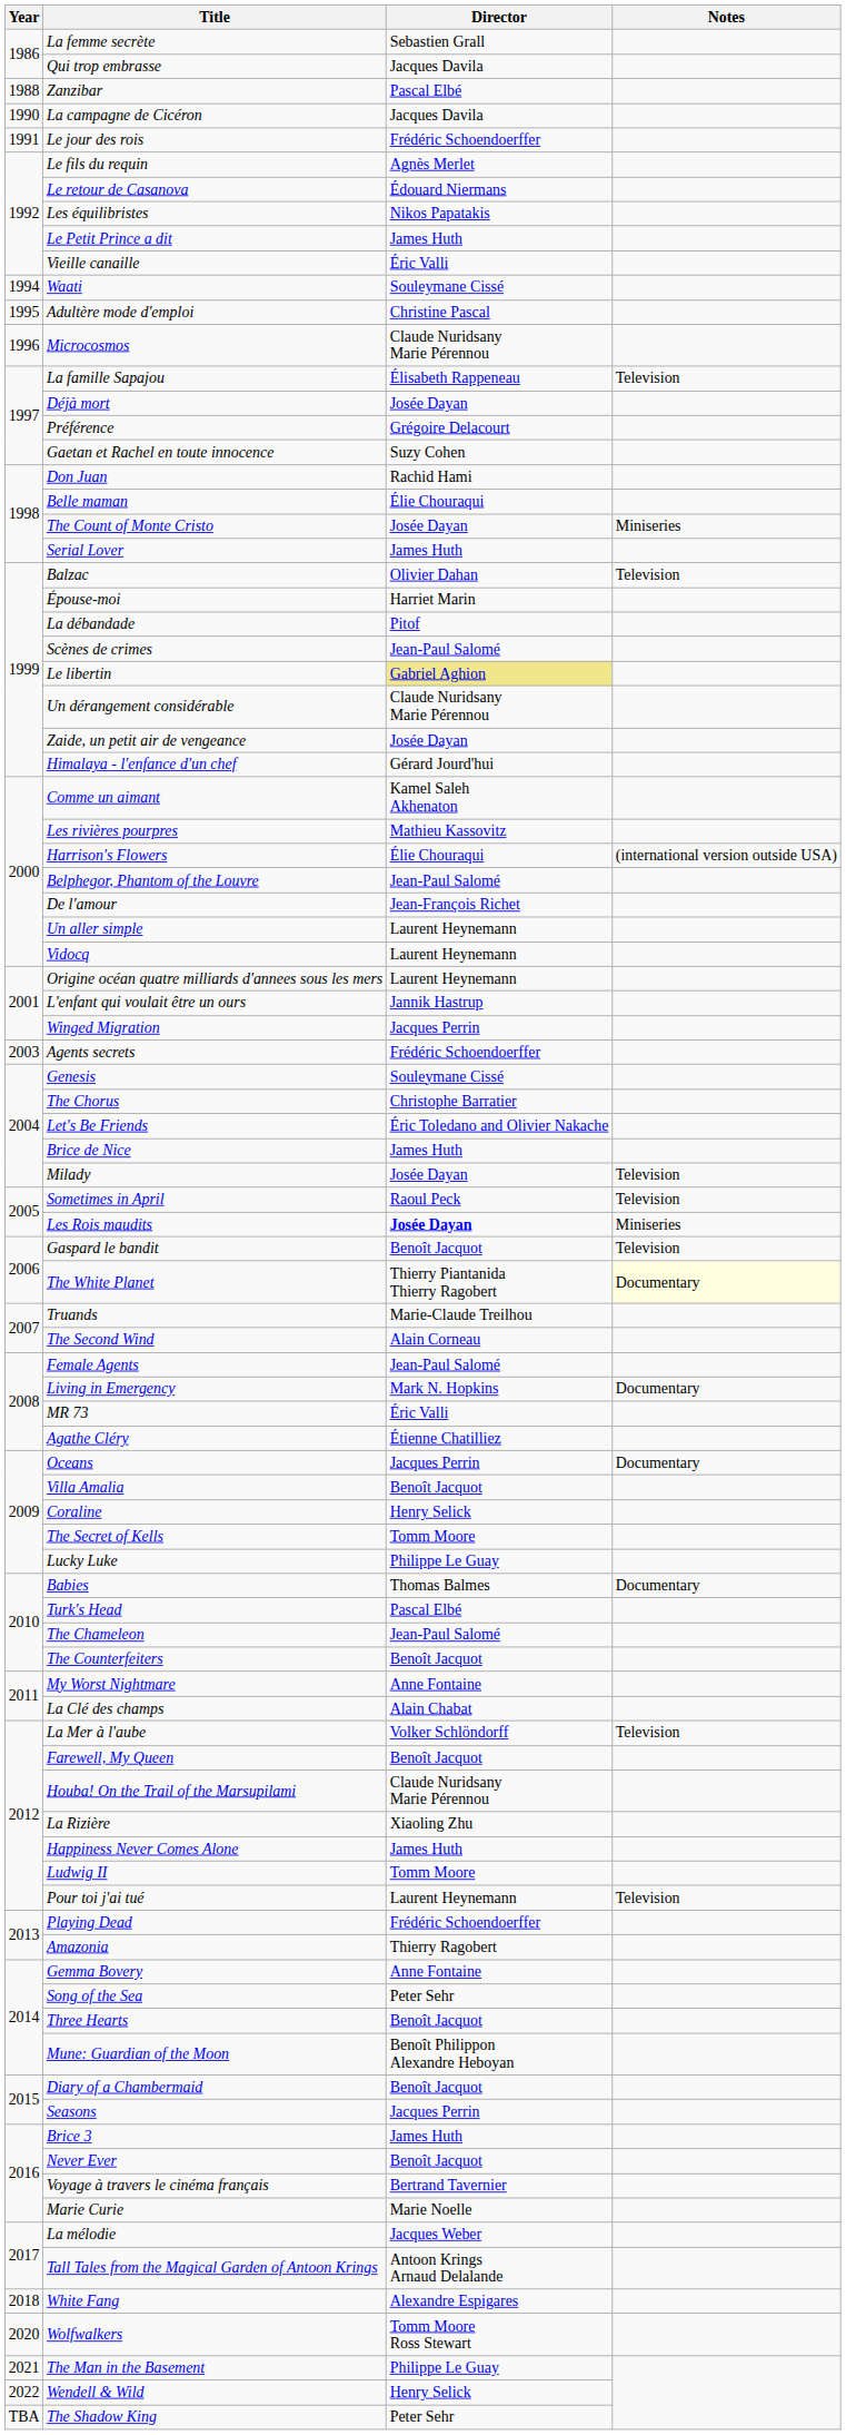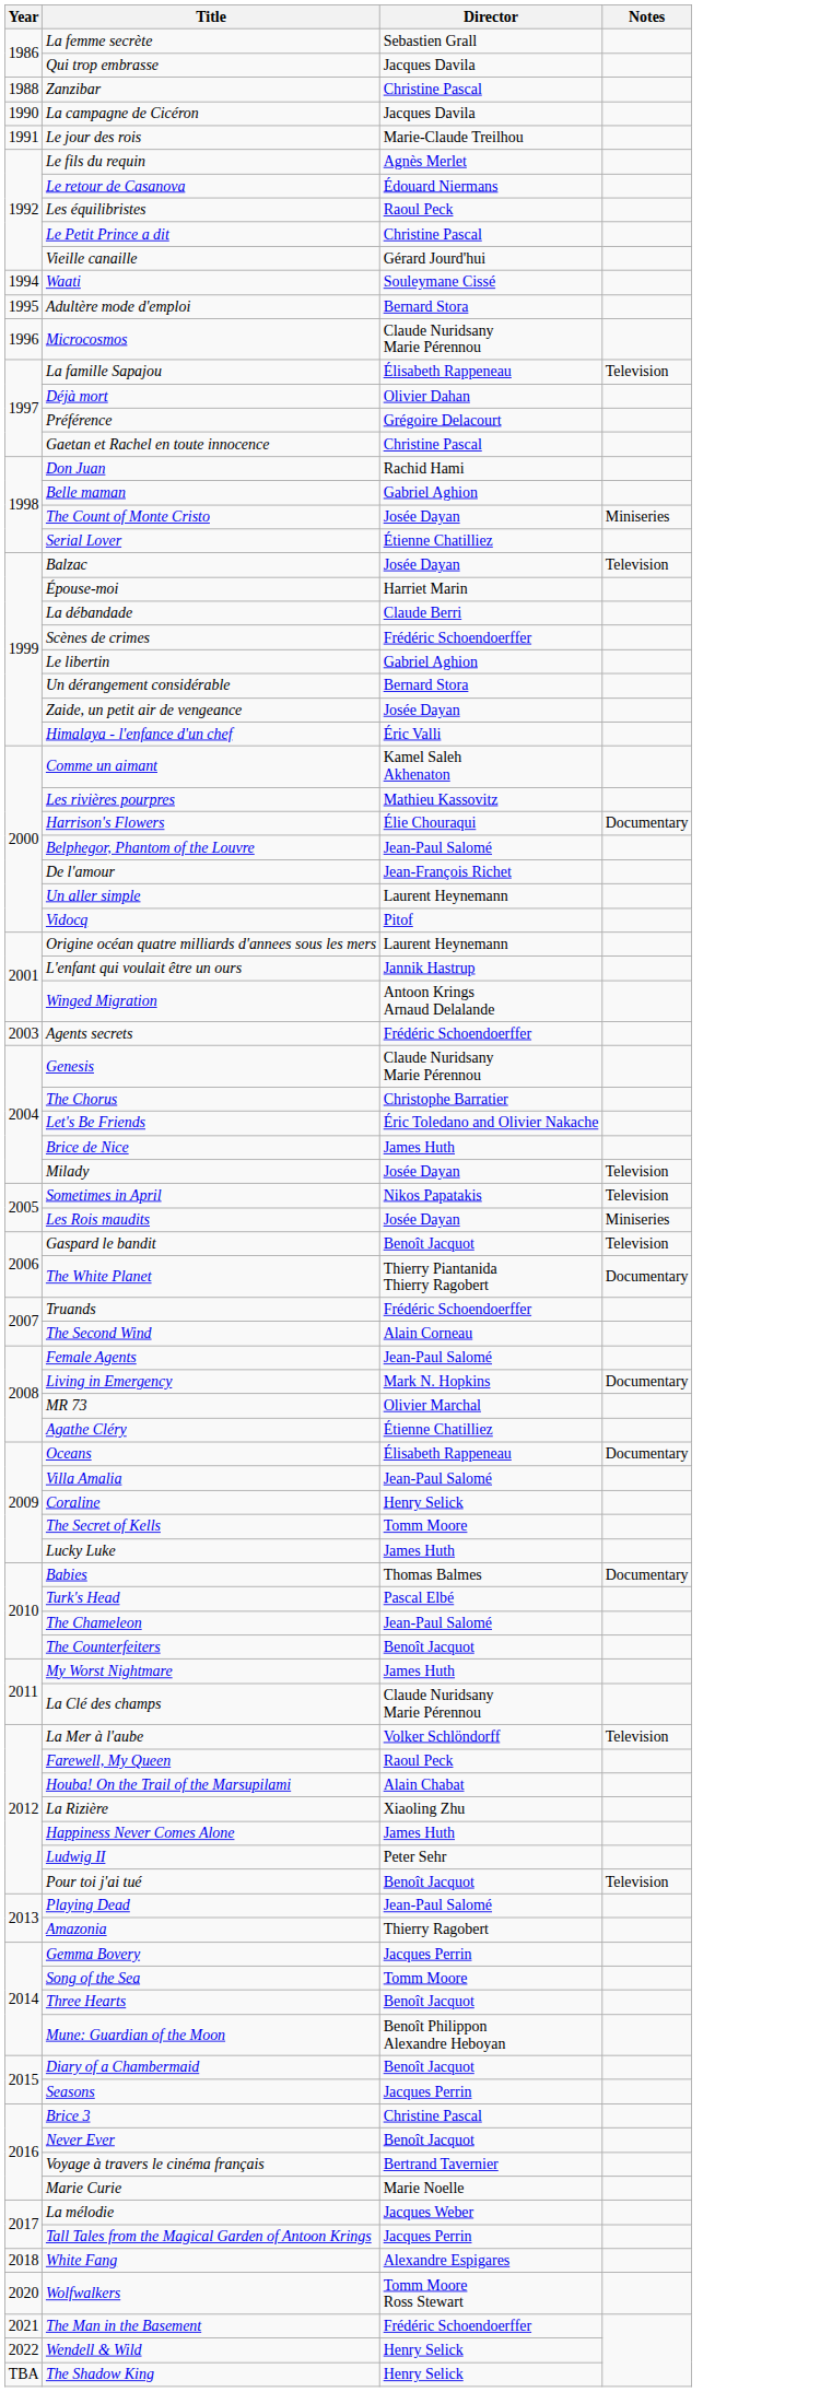Zanzibar | Director: Pascal Elbé -> Christine Pascal
Le jour des rois | Director: Frédéric Schoendoerffer -> Marie-Claude Treilhou
Les équilibristes | Director: Nikos Papatakis -> Raoul Peck
Le Petit Prince a dit | Director: James Huth -> Christine Pascal
Vieille canaille | Director: Éric Valli -> Gérard Jourd'hui
Adultère mode d'emploi | Director: Christine Pascal -> Bernard Stora
Déjà mort | Director: Josée Dayan -> Olivier Dahan
Gaetan et Rachel en toute innocence | Director: Suzy Cohen -> Christine Pascal
Belle maman | Director: Élie Chouraqui -> Gabriel Aghion
Serial Lover | Director: James Huth -> Étienne Chatilliez
Balzac | Director: Olivier Dahan -> Josée Dayan
La débandade | Director: Pitof -> Claude Berri
Scènes de crimes | Director: Jean-Paul Salomé -> Frédéric Schoendoerffer
Le libertin | Director: khaki background -> no background
Un dérangement considérable | Director: Claude Nuridsany Marie Pérennou -> Bernard Stora
Himalaya - l'enfance d'un chef | Director: Gérard Jourd'hui -> Éric Valli
Harrison's Flowers | Notes: (international version outside USA) -> Documentary
Vidocq | Director: Laurent Heynemann -> Pitof
Winged Migration | Director: Jacques Perrin -> Antoon Krings Arnaud Delalande
Genesis | Director: Souleymane Cissé -> Claude Nuridsany Marie Pérennou
Sometimes in April | Director: Raoul Peck -> Nikos Papatakis
Les Rois maudits | Director: bold -> normal
The White Planet | Notes: lightyellow background -> no background
Truands | Director: Marie-Claude Treilhou -> Frédéric Schoendoerffer
MR 73 | Director: Éric Valli -> Olivier Marchal
Oceans | Director: Jacques Perrin -> Élisabeth Rappeneau
Villa Amalia | Director: Benoît Jacquot -> Jean-Paul Salomé
Lucky Luke | Director: Philippe Le Guay -> James Huth
My Worst Nightmare | Director: Anne Fontaine -> James Huth
La Clé des champs | Director: Alain Chabat -> Claude Nuridsany Marie Pérennou
Farewell, My Queen | Director: Benoît Jacquot -> Raoul Peck
Houba! On the Trail of the Marsupilami | Director: Claude Nuridsany Marie Pérennou -> Alain Chabat
Ludwig II | Director: Tomm Moore -> Peter Sehr
Pour toi j'ai tué | Director: Laurent Heynemann -> Benoît Jacquot
Playing Dead | Director: Frédéric Schoendoerffer -> Jean-Paul Salomé
Gemma Bovery | Director: Anne Fontaine -> Jacques Perrin
Song of the Sea | Director: Peter Sehr -> Tomm Moore
Brice 3 | Director: James Huth -> Christine Pascal
Tall Tales from the Magical Garden of Antoon Krings | Director: Antoon Krings Arnaud Delalande -> Jacques Perrin
The Man in the Basement | Director: Philippe Le Guay -> Frédéric Schoendoerffer
The Shadow King | Director: Peter Sehr -> Henry Selick
